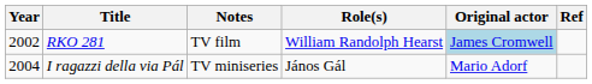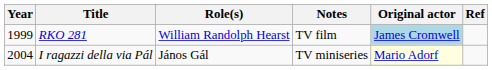columns swapped: Role(s) <-> Notes
RKO 281 | Year: 2002 -> 1999
I ragazzi della via Pál | Original actor: no background -> lightyellow background
